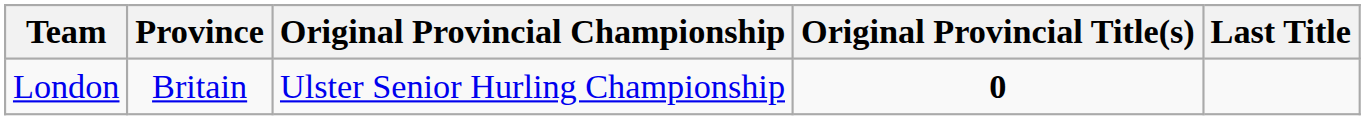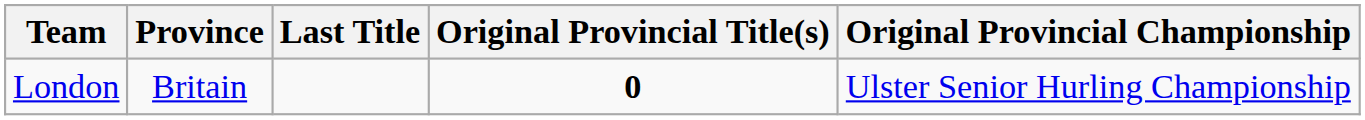columns swapped: Original Provincial Championship <-> Last Title
